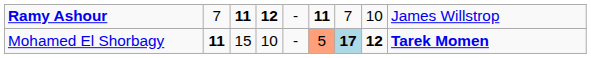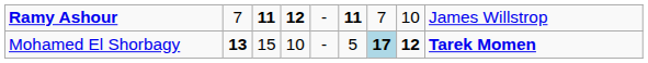Mohamed El Shorbagy | column 2: 11 -> 13
Mohamed El Shorbagy | column 6: lightsalmon background -> no background
